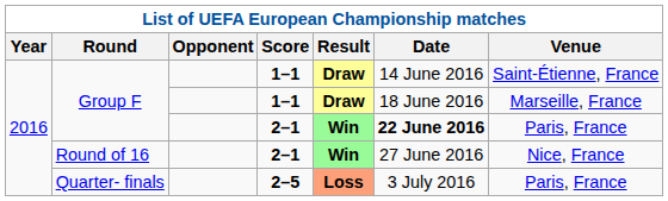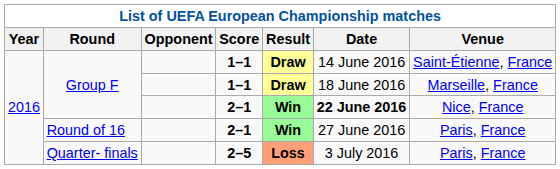Group F / 2–1 | Venue: Paris, France -> Nice, France
Round of 16 | Venue: Nice, France -> Paris, France
